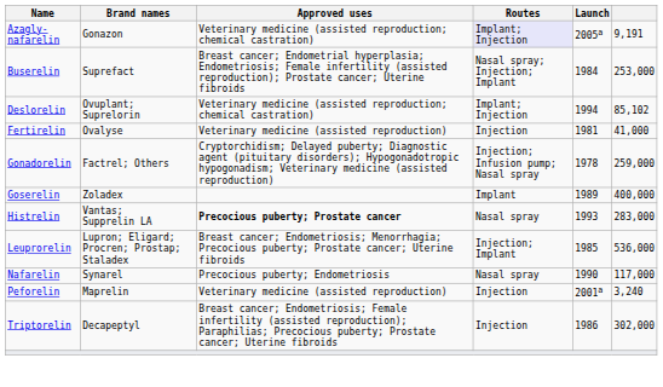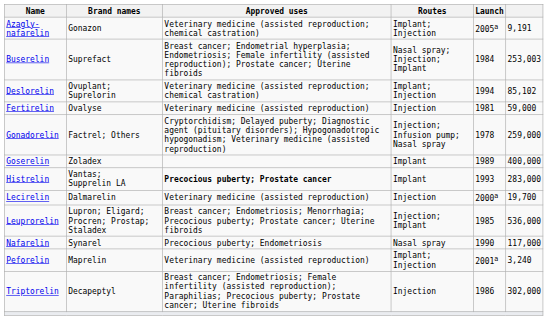Azagly-nafarelin | Routes: lavender background -> no background
Buserelin | column 6: 253,000 -> 253,003
Fertirelin | column 6: 41,000 -> 59,000
Histrelin | Routes: Nasal spray -> Implant
+ row: Lecirelin | Dalmarelin | Veterinary medicine (assisted reproduction) | Injection | 2000a | 19,700
Peforelin | Routes: Injection -> Implant; Injection
